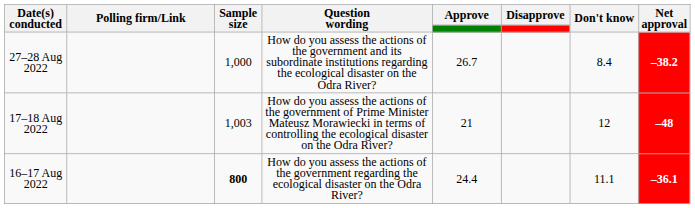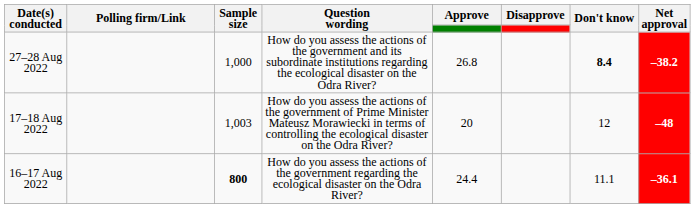27–28 Aug 2022 | Approve: 26.7 -> 26.8
27–28 Aug 2022 | Don't know: normal -> bold
17–18 Aug 2022 | Approve: 21 -> 20
